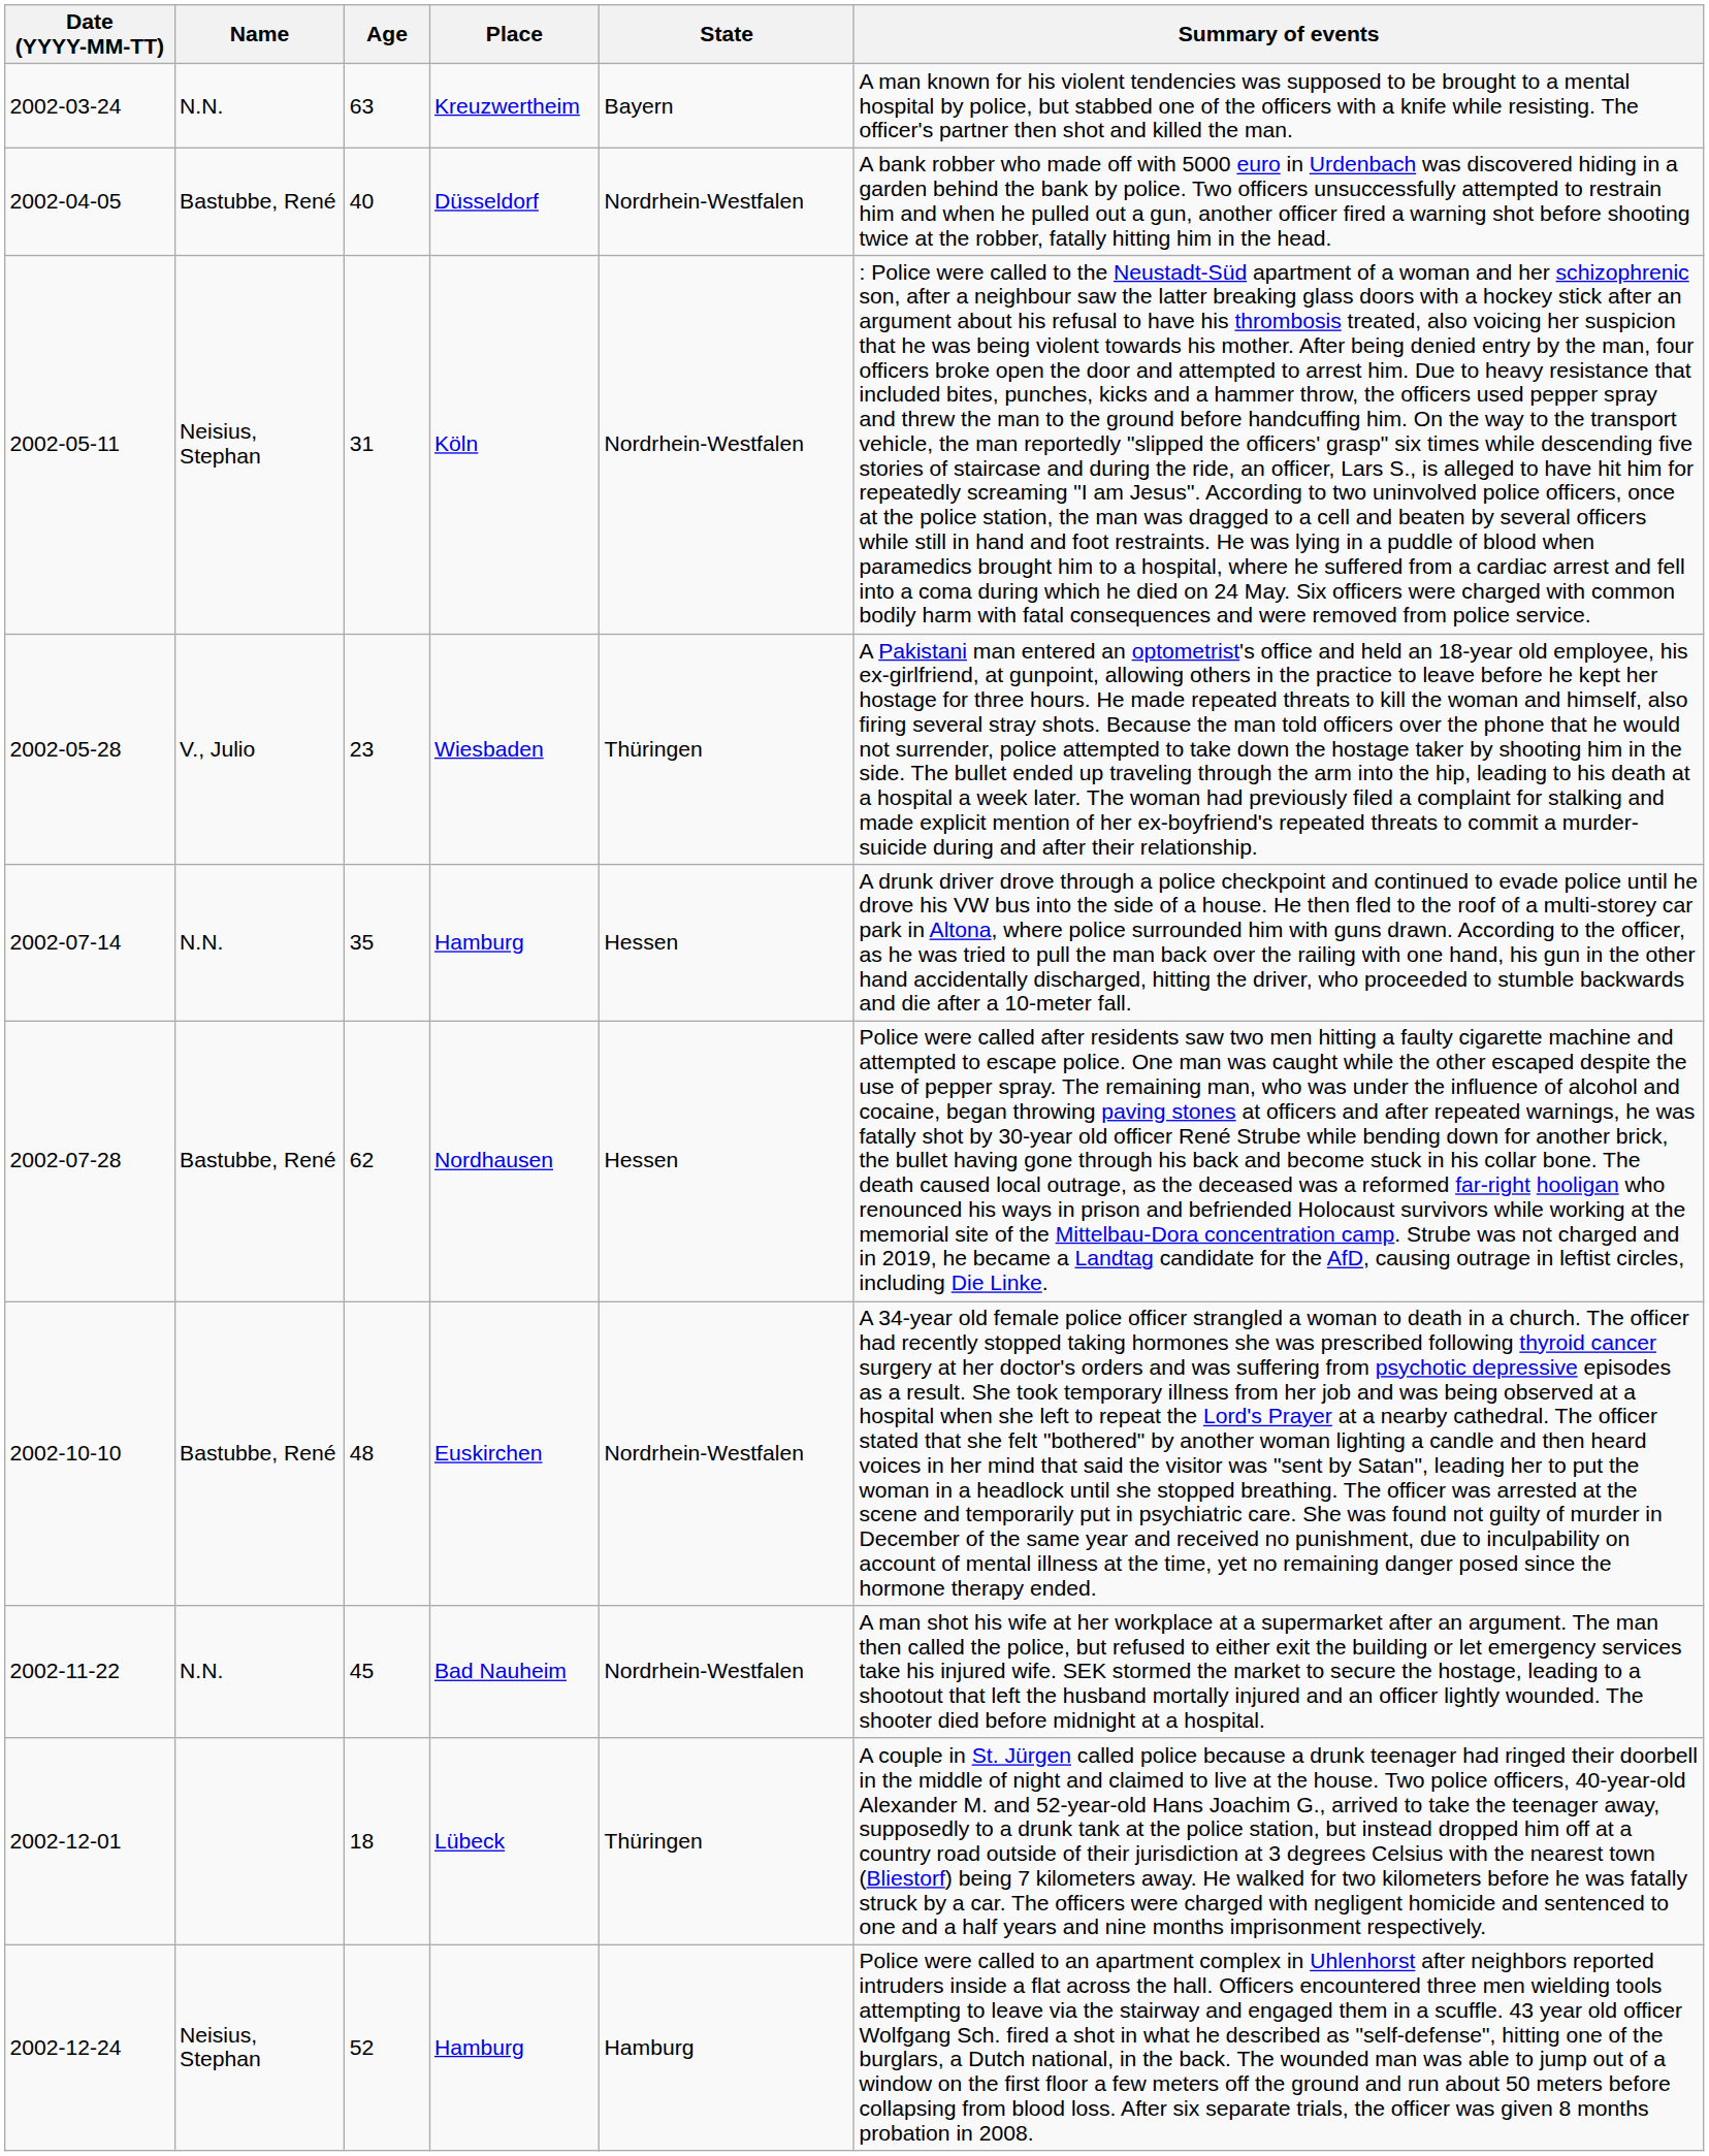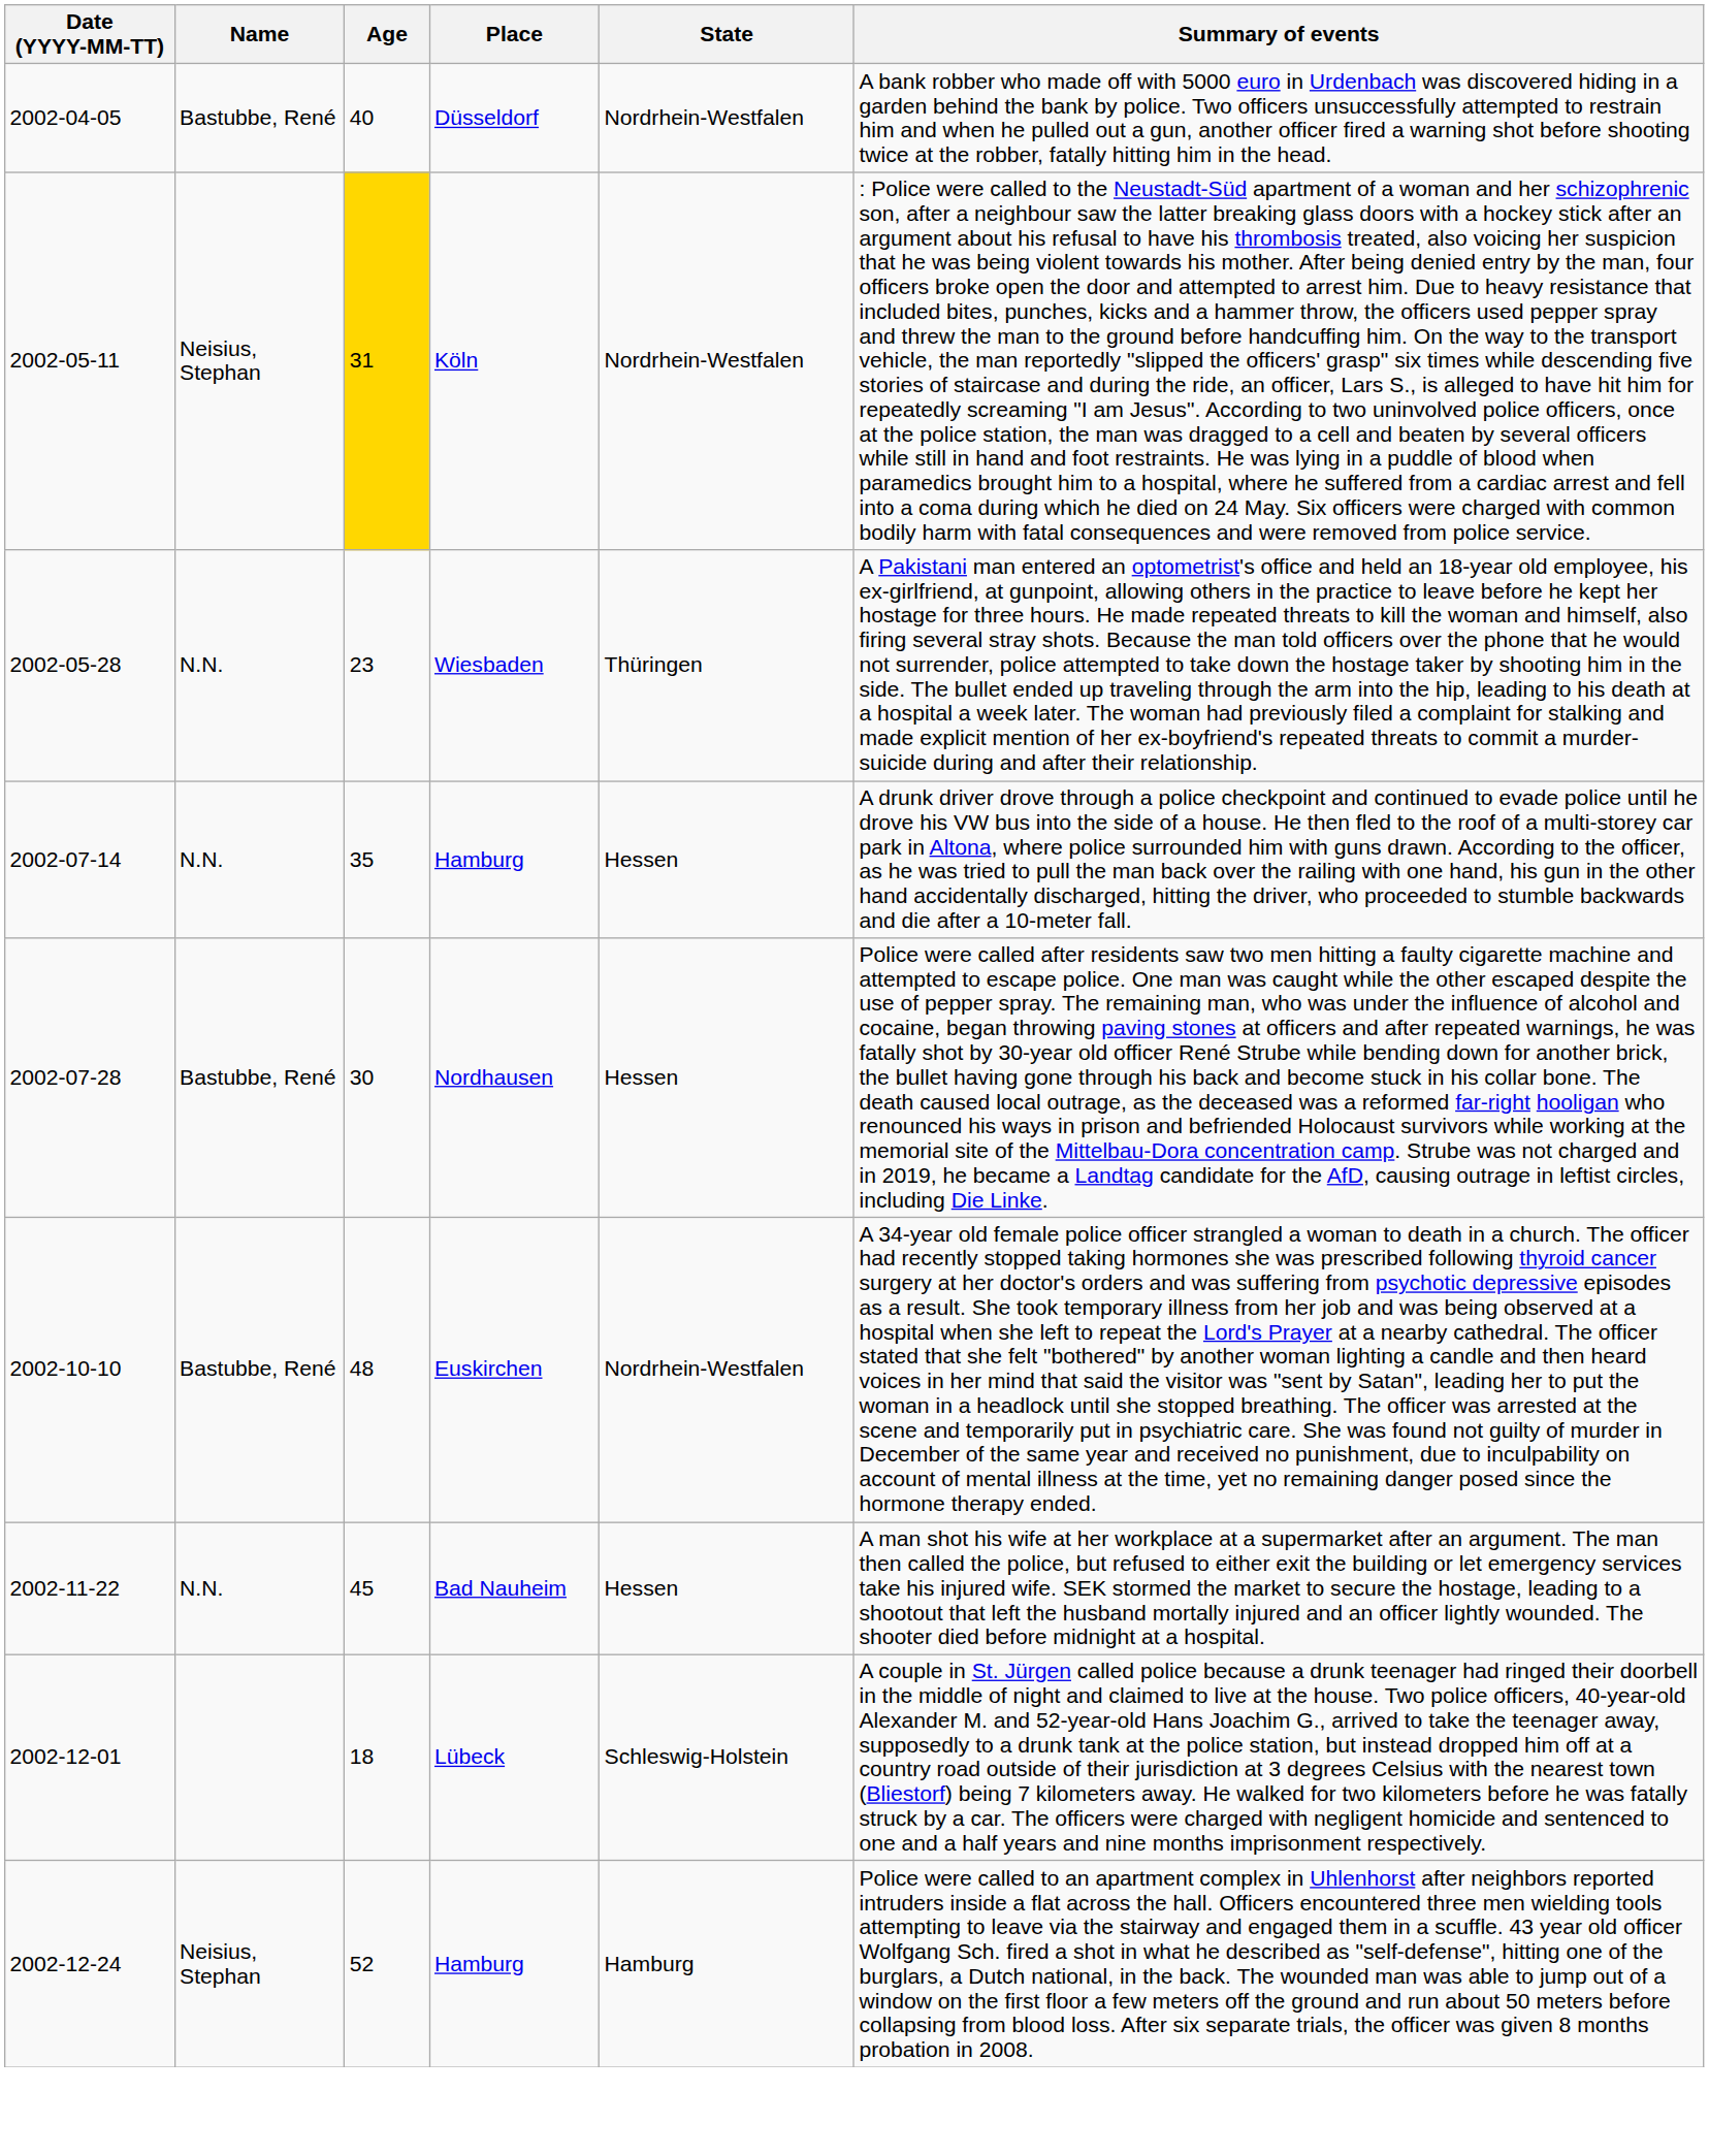- row: 2002-03-24 | N.N. | 63 | Kreuzwertheim | Bayern | A man known for his violent tendencies was supposed to be brought to a mental hospital by police, but stabbed one of the officers with a knife while resisting. The officer's partner then shot and killed the man.
Köln | Age: no background -> gold background
Wiesbaden | Name: V., Julio -> N.N.
Nordhausen | Age: 62 -> 30
Bad Nauheim | State: Nordrhein-Westfalen -> Hessen
Lübeck | State: Thüringen -> Schleswig-Holstein
